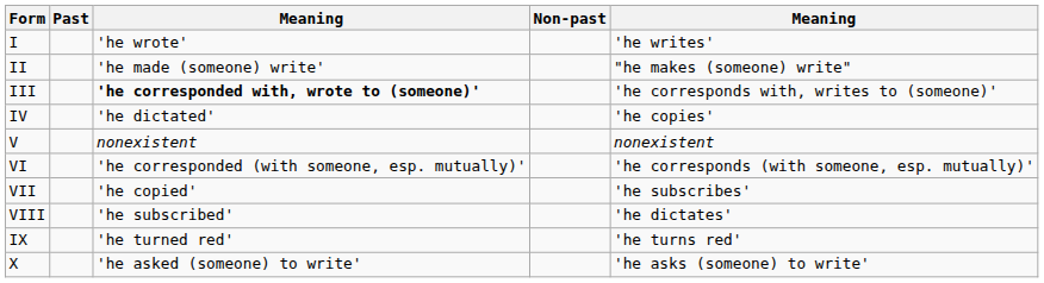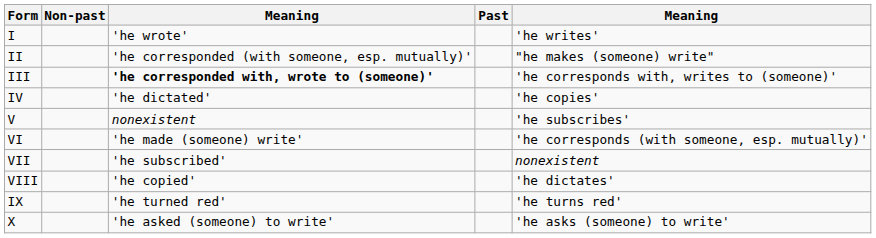columns swapped: Past <-> Non-past
II | column 3: 'he made (someone) write' -> 'he corresponded (with someone, esp. mutually)'
V | column 5: nonexistent -> 'he subscribes'
VI | column 3: 'he corresponded (with someone, esp. mutually)' -> 'he made (someone) write'
VII | column 3: 'he copied' -> 'he subscribed'
VII | column 5: 'he subscribes' -> nonexistent
VIII | column 3: 'he subscribed' -> 'he copied'
